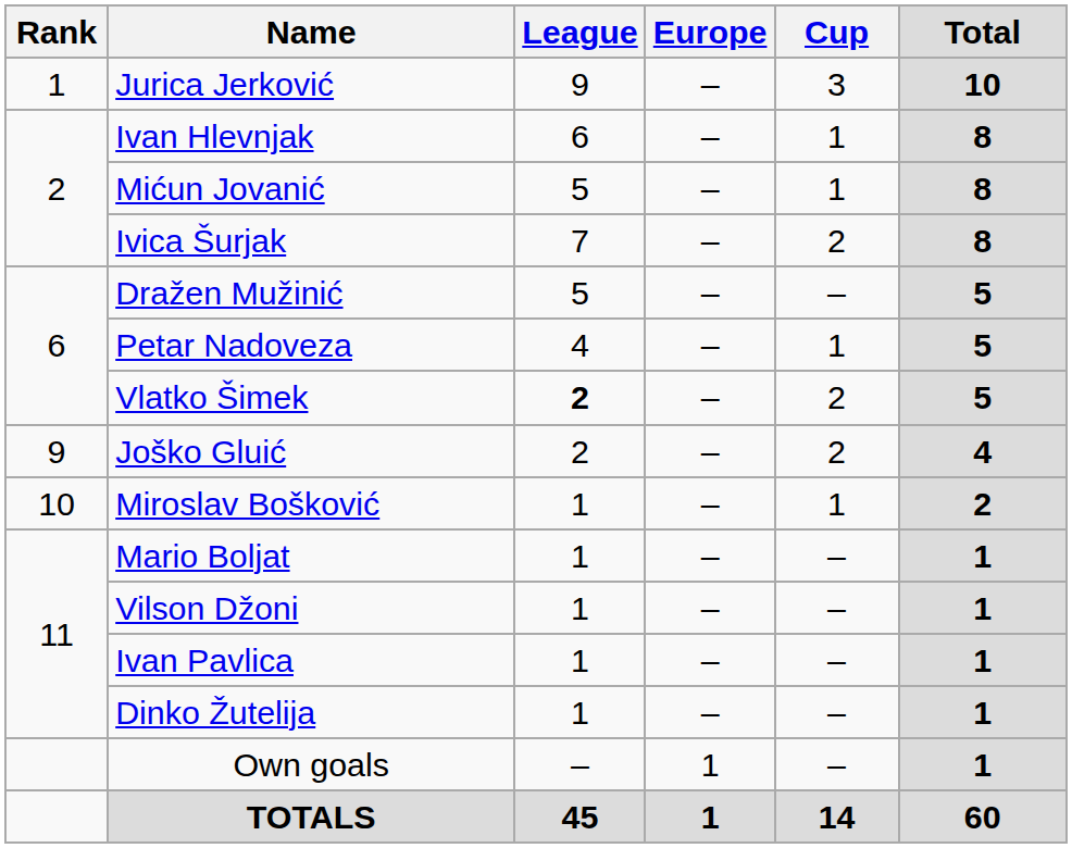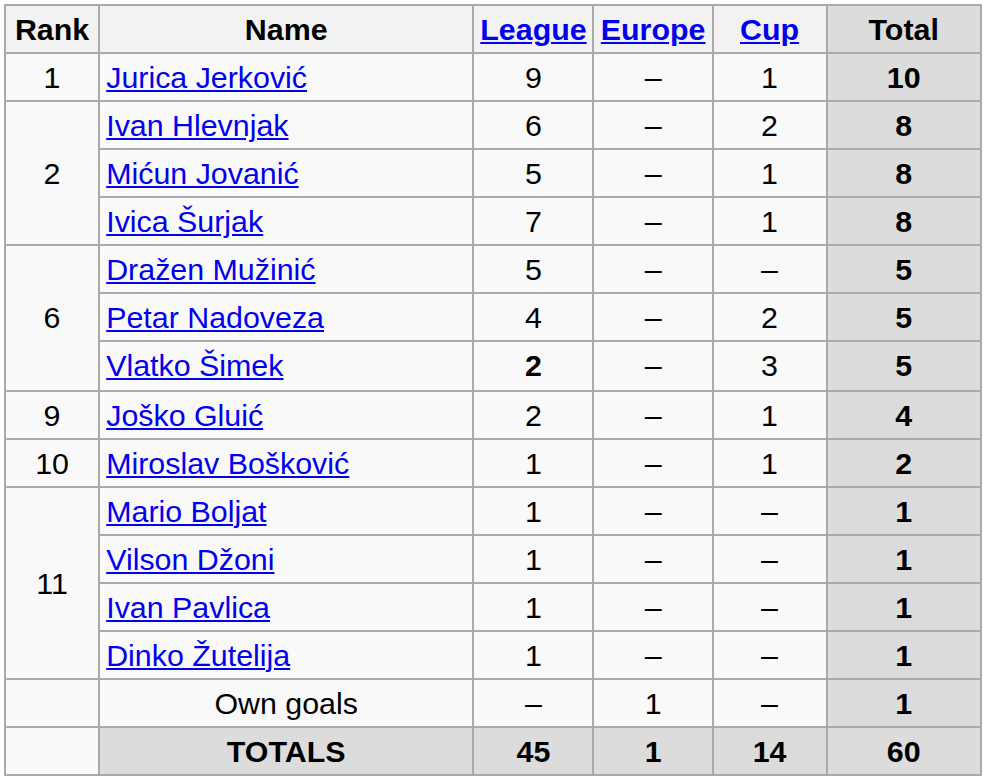Jurica Jerković | Cup: 3 -> 1
Ivan Hlevnjak | Cup: 1 -> 2
Ivica Šurjak | Cup: 2 -> 1
Petar Nadoveza | Cup: 1 -> 2
Vlatko Šimek | Cup: 2 -> 3
Joško Gluić | Cup: 2 -> 1
